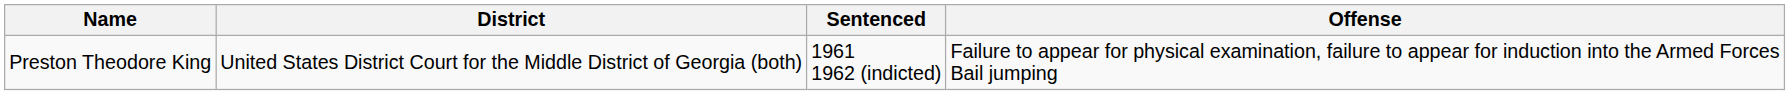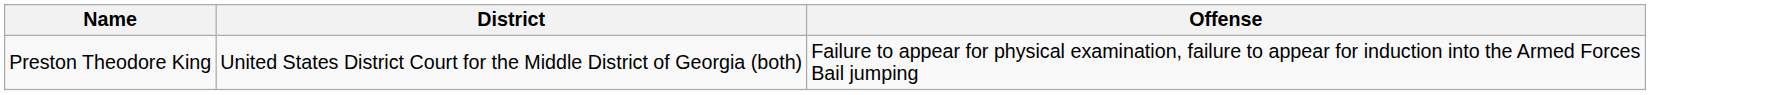- column: Sentenced | 1961 1962 (indicted)
